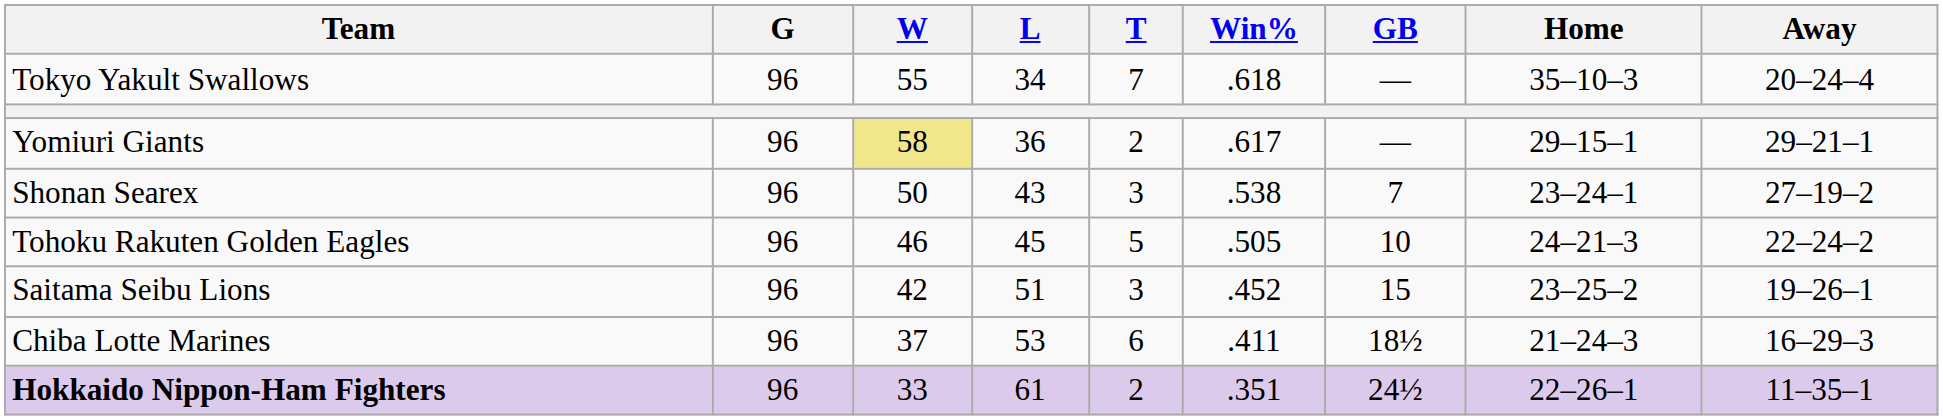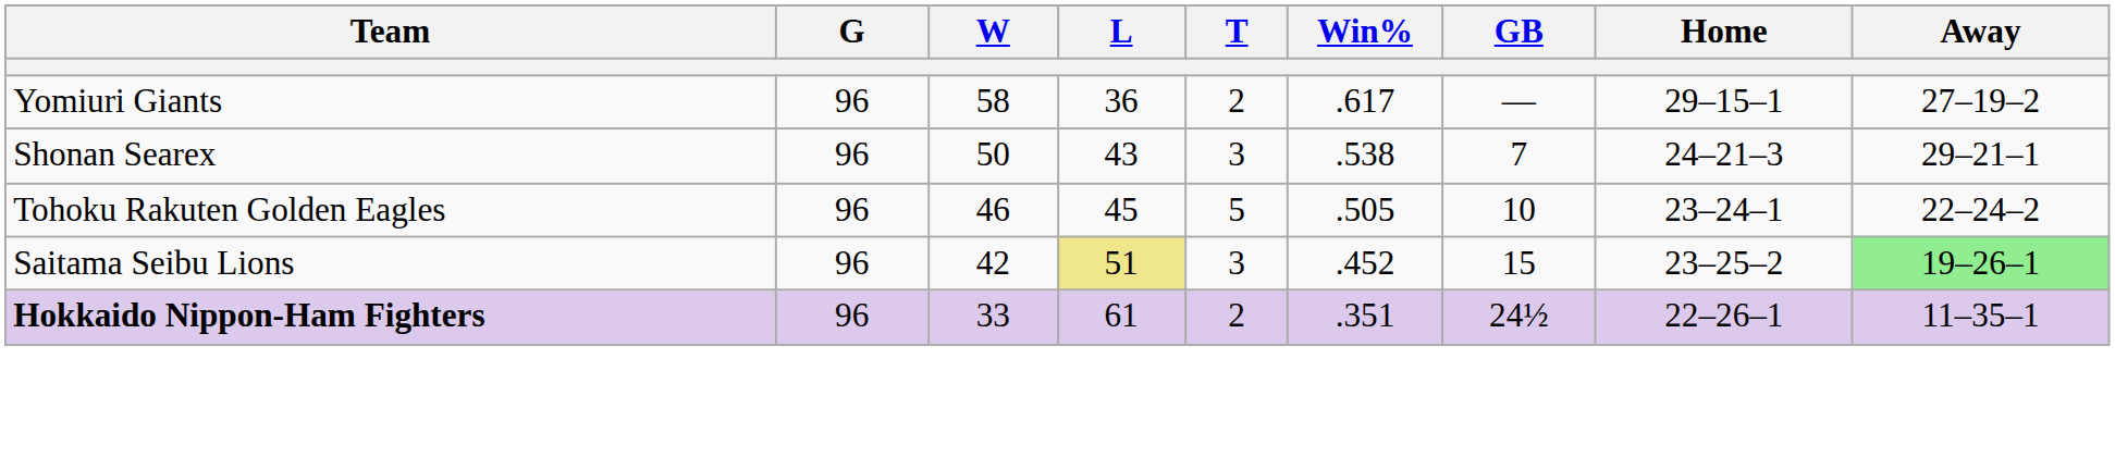- row: Tokyo Yakult Swallows | 96 | 55 | 34 | 7 | .618 | — | 35–10–3 | 20–24–4
Yomiuri Giants | W: khaki background -> no background
Yomiuri Giants | Away: 29–21–1 -> 27–19–2
Shonan Searex | Home: 23–24–1 -> 24–21–3
Shonan Searex | Away: 27–19–2 -> 29–21–1
Tohoku Rakuten Golden Eagles | Home: 24–21–3 -> 23–24–1
Saitama Seibu Lions | L: no background -> khaki background
Saitama Seibu Lions | Away: no background -> lightgreen background
- row: Chiba Lotte Marines | 96 | 37 | 53 | 6 | .411 | 18½ | 21–24–3 | 16–29–3
